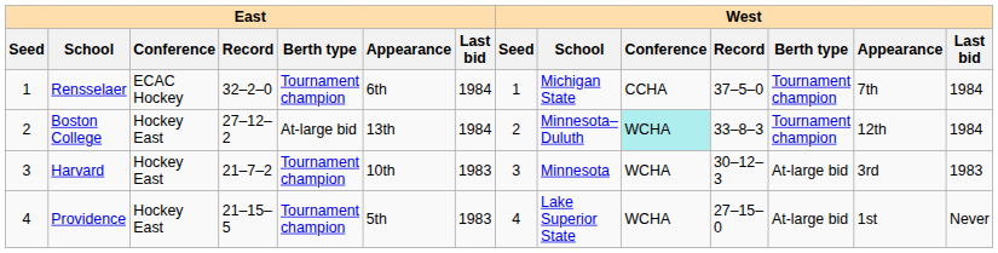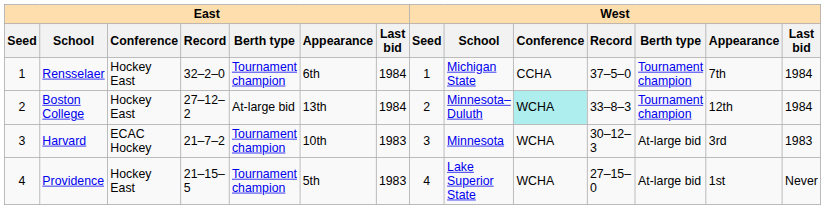Rensselaer | East / Conference: ECAC Hockey -> Hockey East
Harvard | East / Conference: Hockey East -> ECAC Hockey
